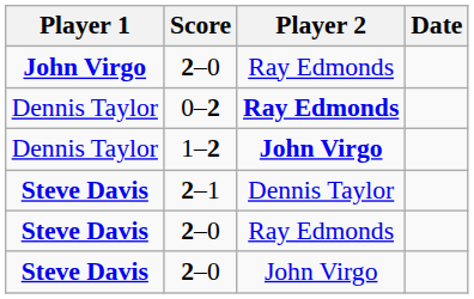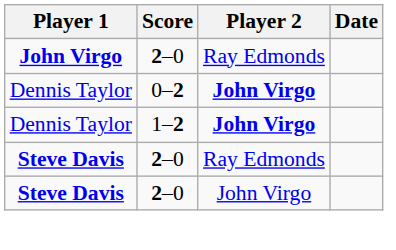0–2 | Player 2: Ray Edmonds -> John Virgo
- row: Steve Davis | 2–1 | Dennis Taylor
